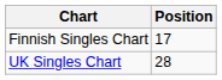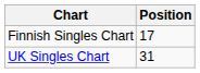UK Singles Chart | Position: 28 -> 31
